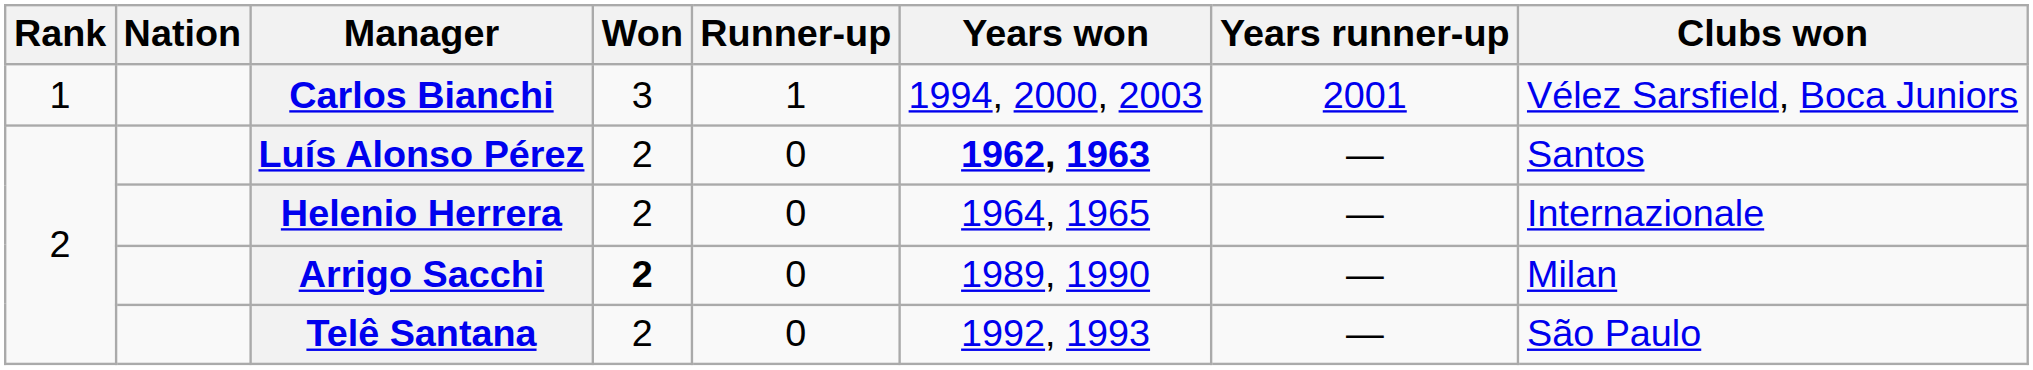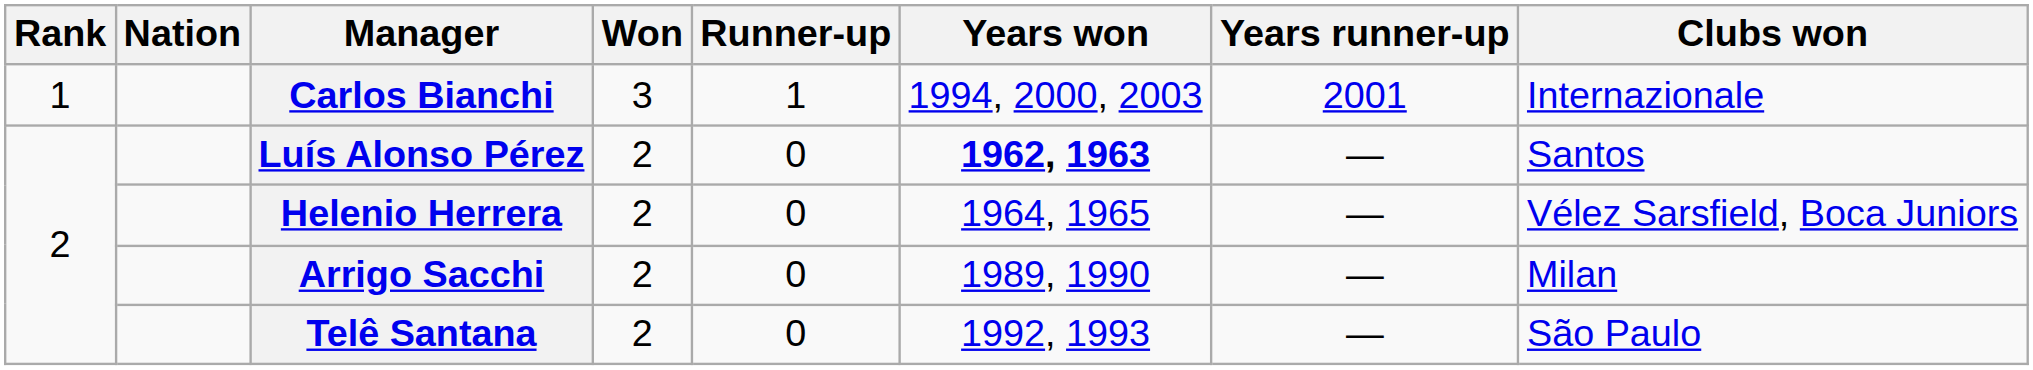Carlos Bianchi | Clubs won: Vélez Sarsfield, Boca Juniors -> Internazionale
Helenio Herrera | Clubs won: Internazionale -> Vélez Sarsfield, Boca Juniors
Arrigo Sacchi | Won: bold -> normal
